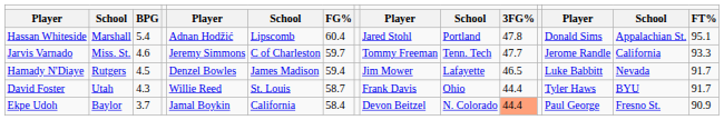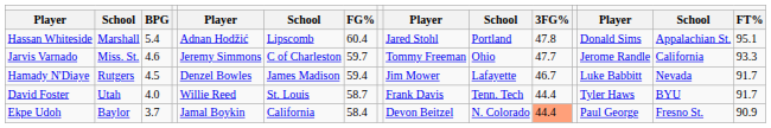Jarvis Varnado | column 10: Tenn. Tech -> Ohio
Hamady N'Diaye | column 11: 46.5 -> 46.7
David Foster | column 3: 4.3 -> 4.0
David Foster | column 10: Ohio -> Tenn. Tech
